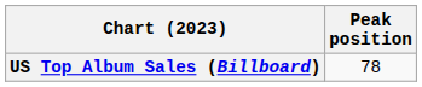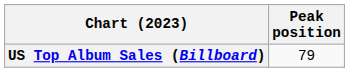US Top Album Sales (Billboard) | Peak position: 78 -> 79
